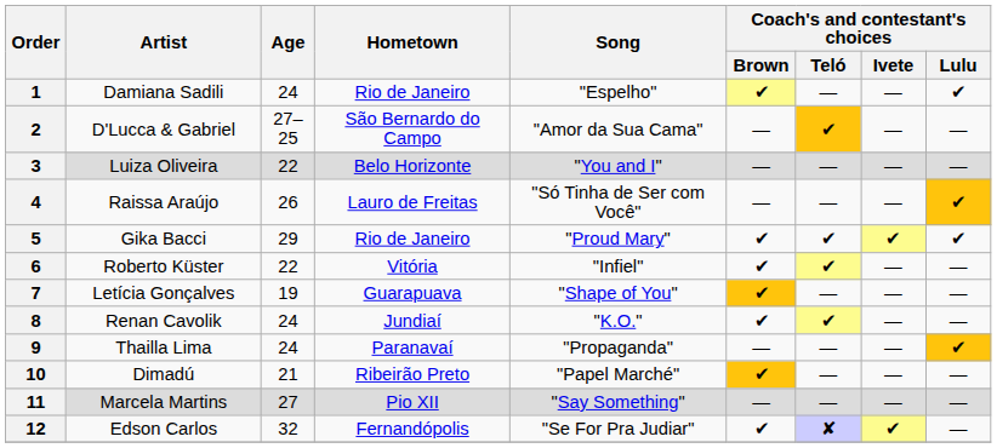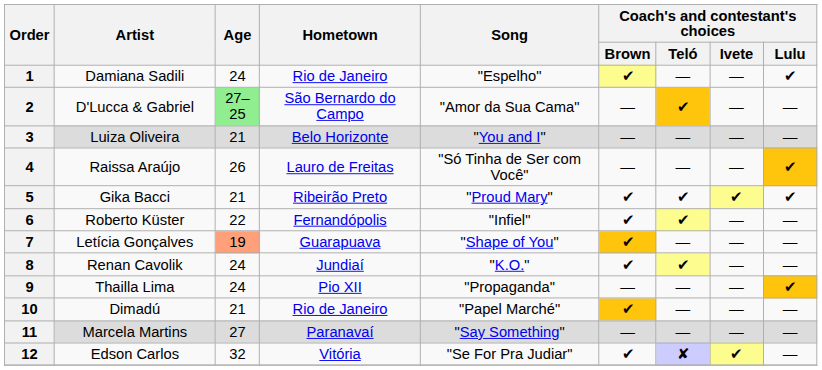2 | Age: no background -> lightgreen background
3 | Age: 22 -> 21
5 | Age: 29 -> 21
5 | Hometown: Rio de Janeiro -> Ribeirão Preto
6 | Hometown: Vitória -> Fernandópolis
7 | Age: no background -> lightsalmon background
9 | Hometown: Paranavaí -> Pio XII
10 | Hometown: Ribeirão Preto -> Rio de Janeiro
11 | Hometown: Pio XII -> Paranavaí
12 | Hometown: Fernandópolis -> Vitória
